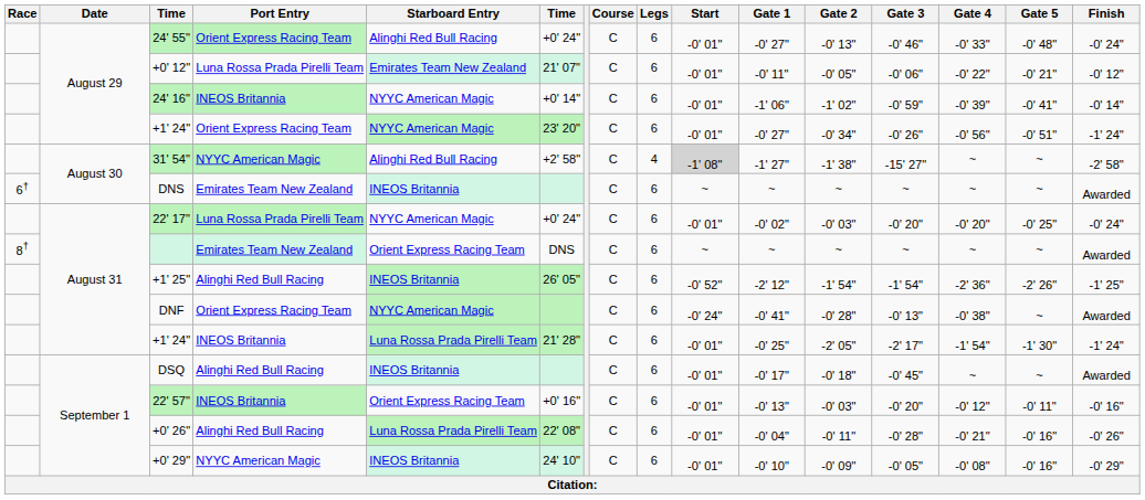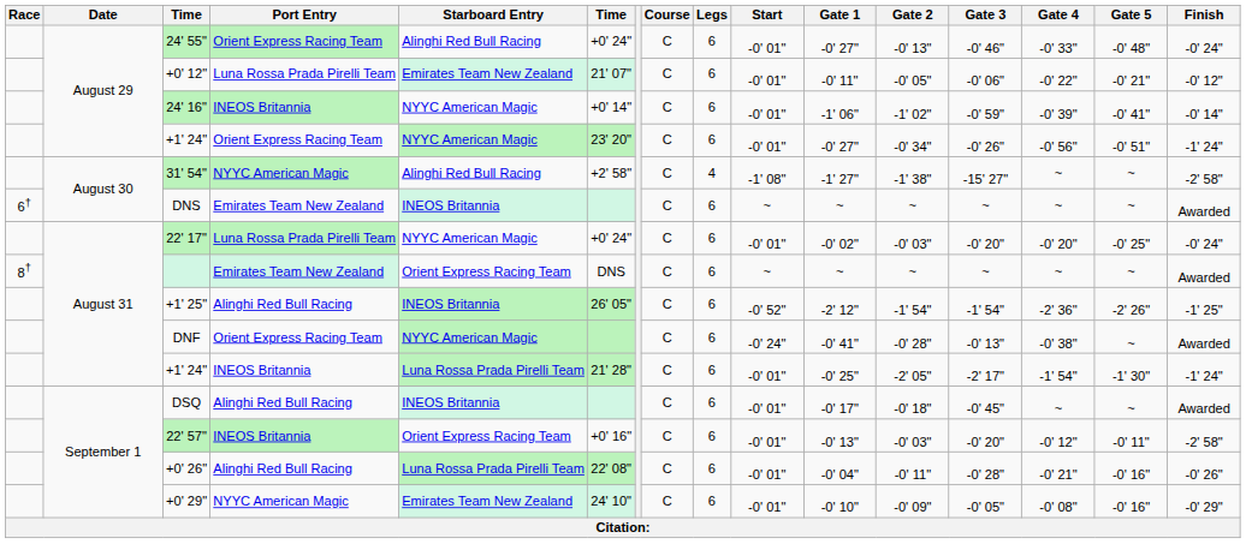31' 54" | Start: lightgrey background -> no background
22' 57" | Finish: -0' 16" -> -2' 58"
+0' 29" | Starboard Entry: INEOS Britannia -> Emirates Team New Zealand
